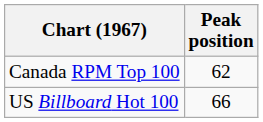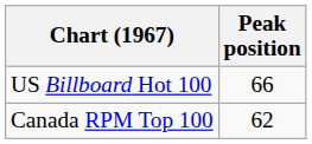rows swapped: Canada RPM Top 100 <-> US Billboard Hot 100
